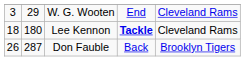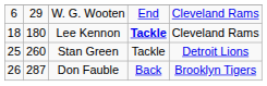W. G. Wooten | column 1: 3 -> 6
+ row: 25 | 260 | Stan Green | Tackle | Detroit Lions
